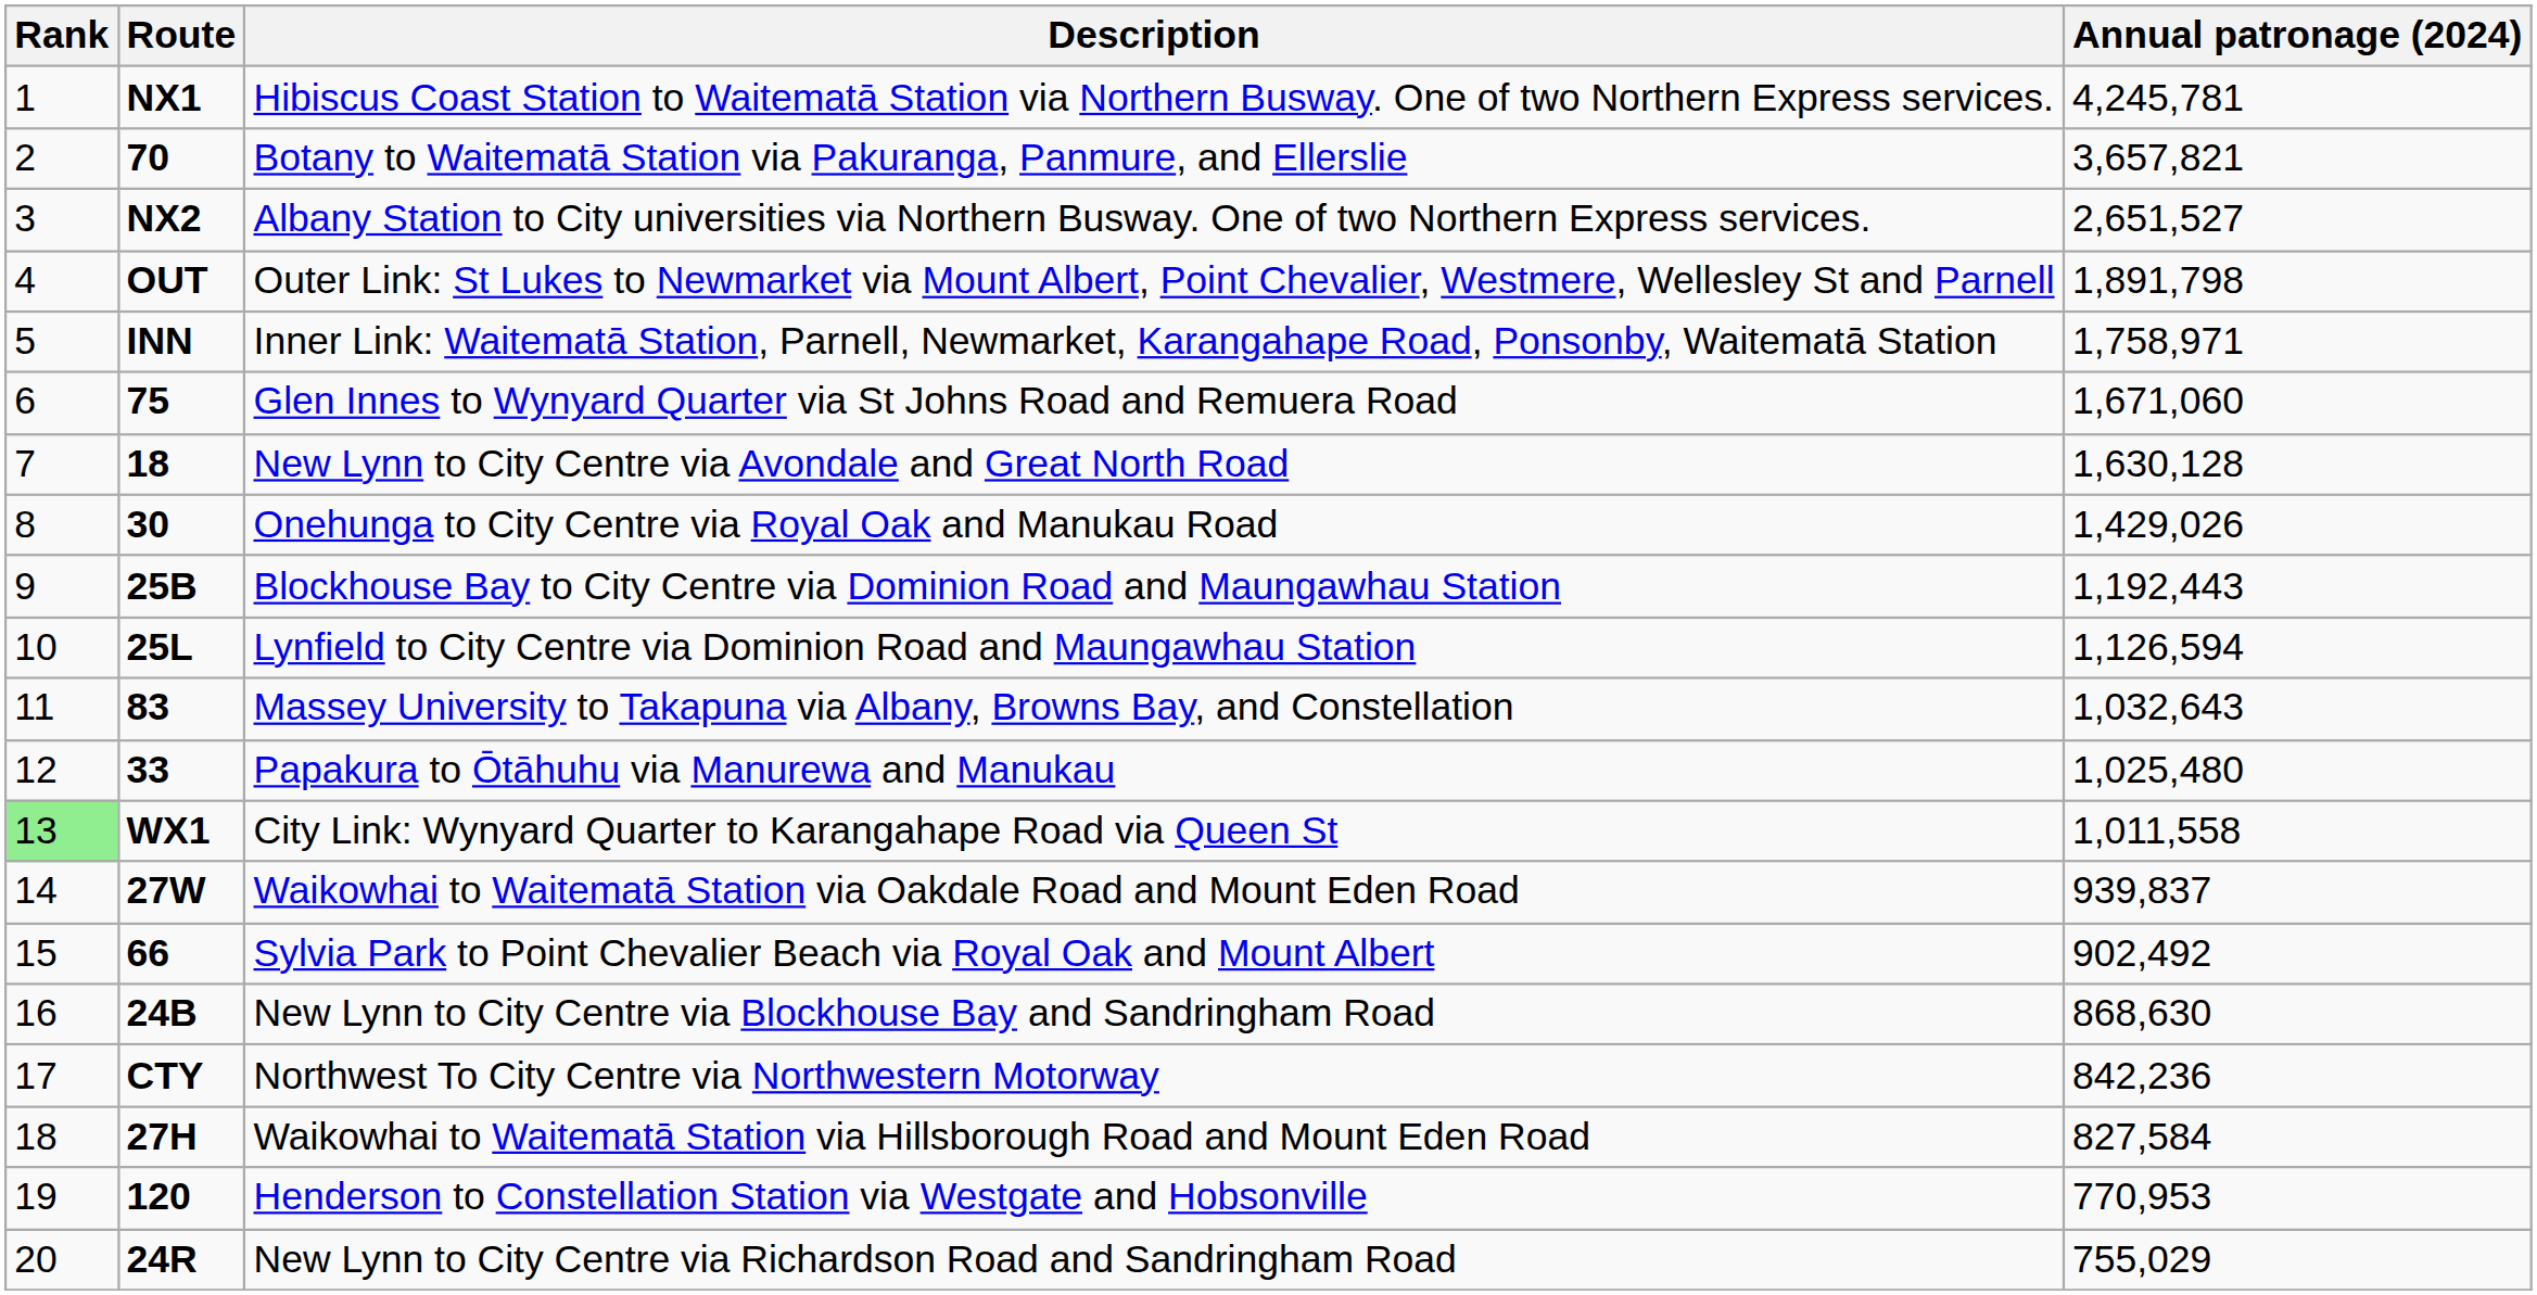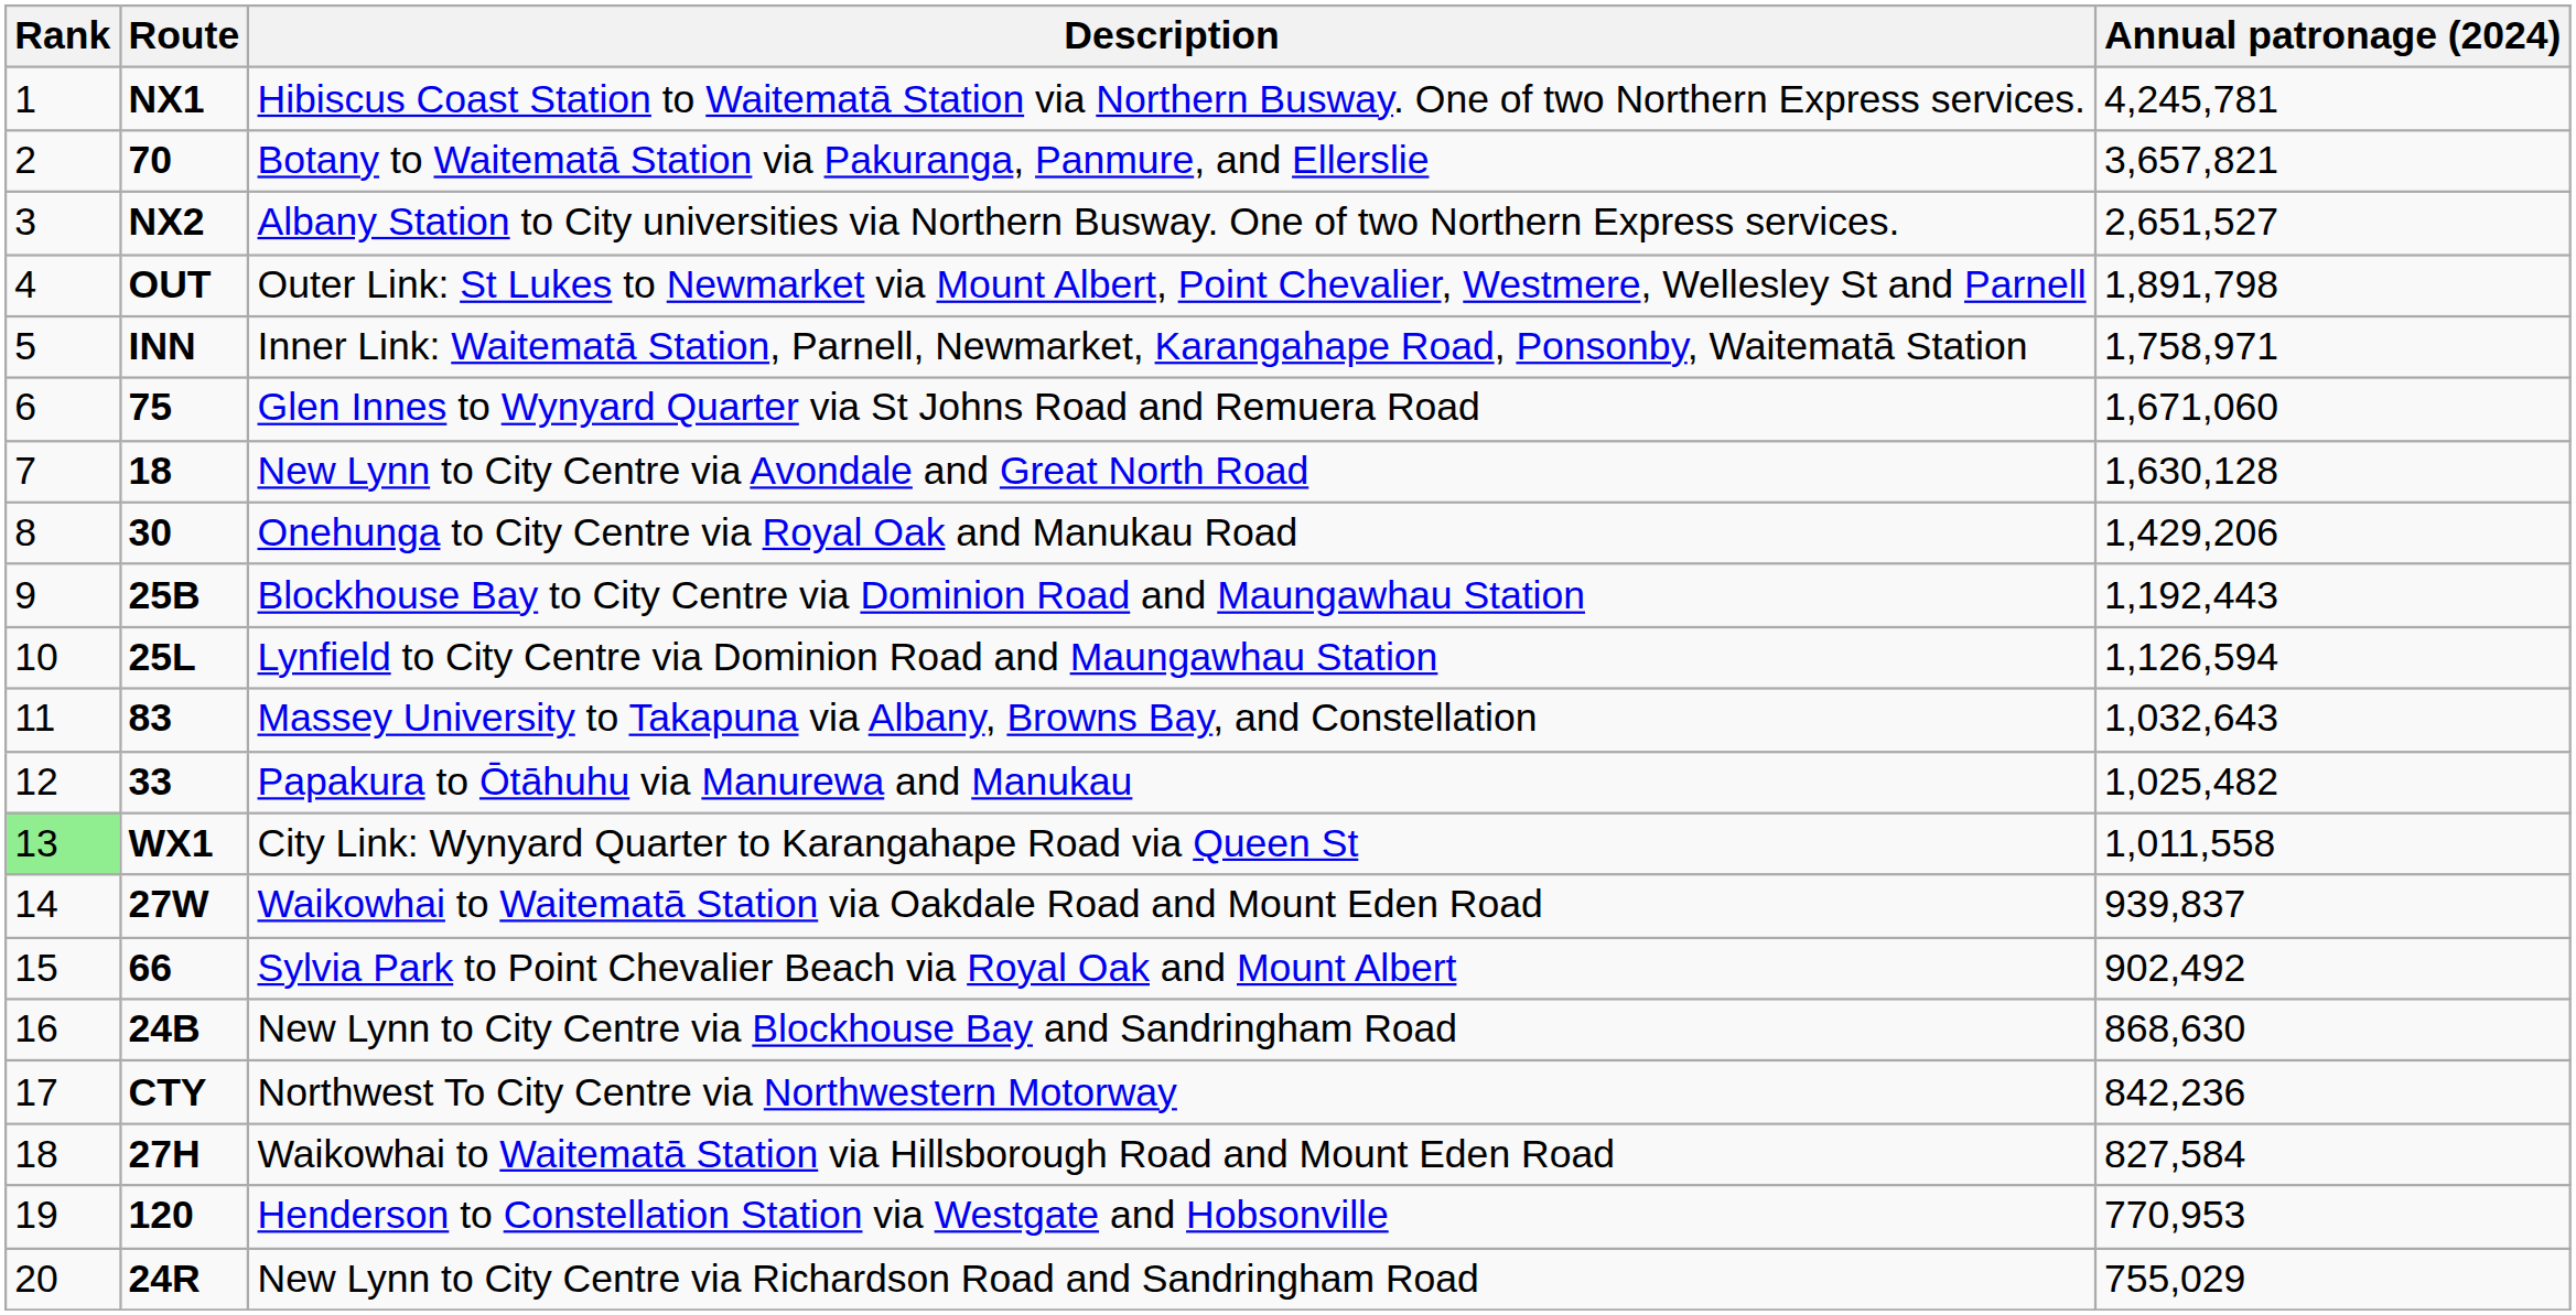Onehunga to City Centre via Royal Oak and Manukau Road | Annual patronage (2024): 1,429,026 -> 1,429,206
Papakura to Ōtāhuhu via Manurewa and Manukau | Annual patronage (2024): 1,025,480 -> 1,025,482
